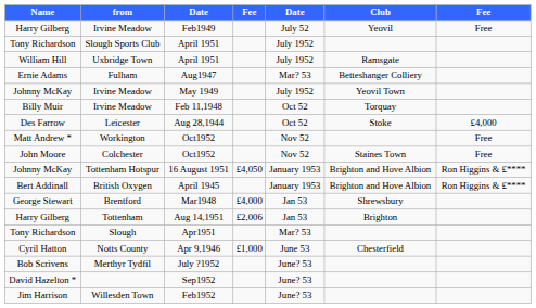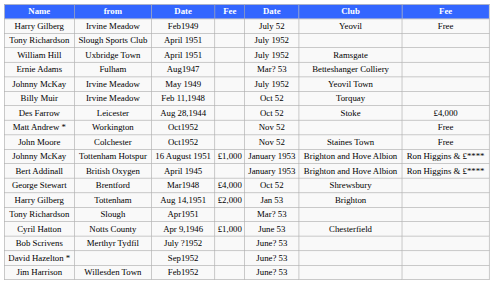Tottenham Hotspur | column 4: £4,050 -> £1,000
Brentford | column 5: Jan 53 -> Oct 52
Tottenham | column 4: £2,006 -> £2,000
